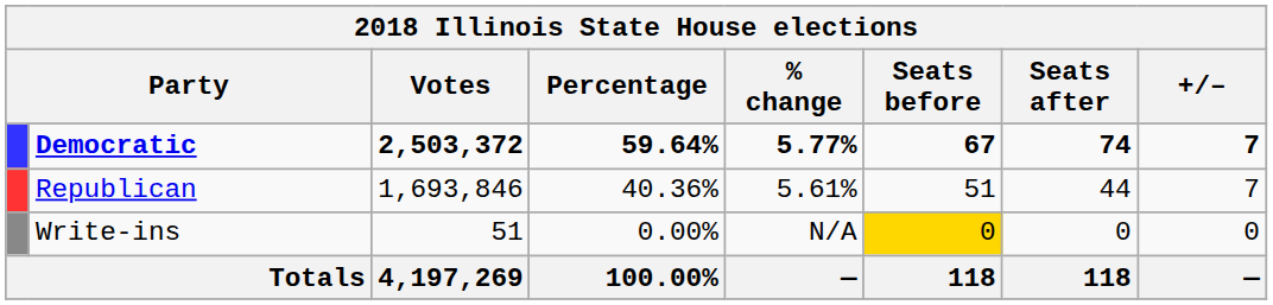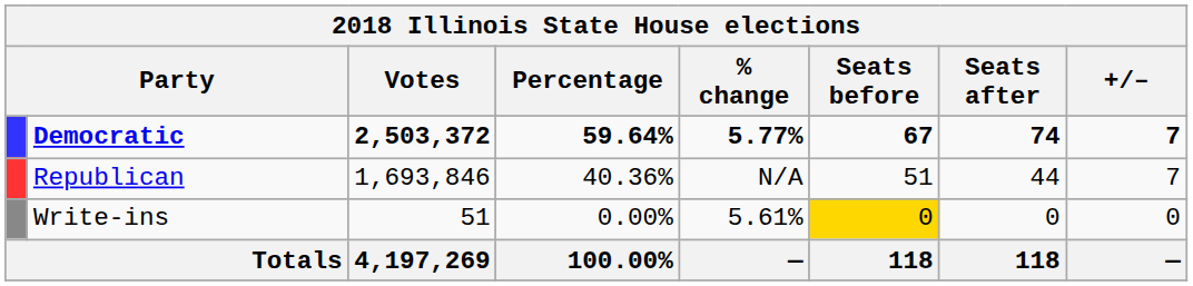Republican | % change: 5.61% -> N/A
Write-ins | % change: N/A -> 5.61%
